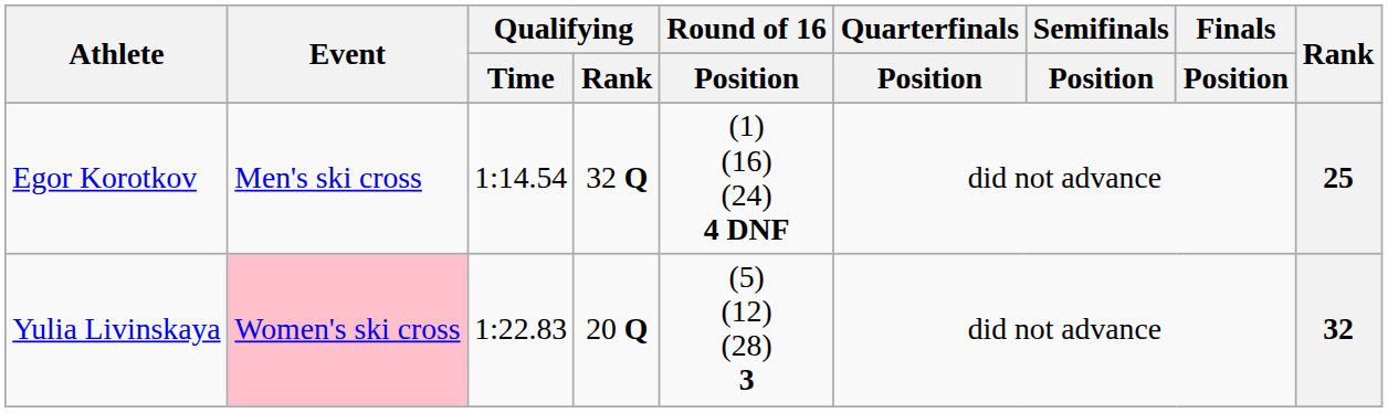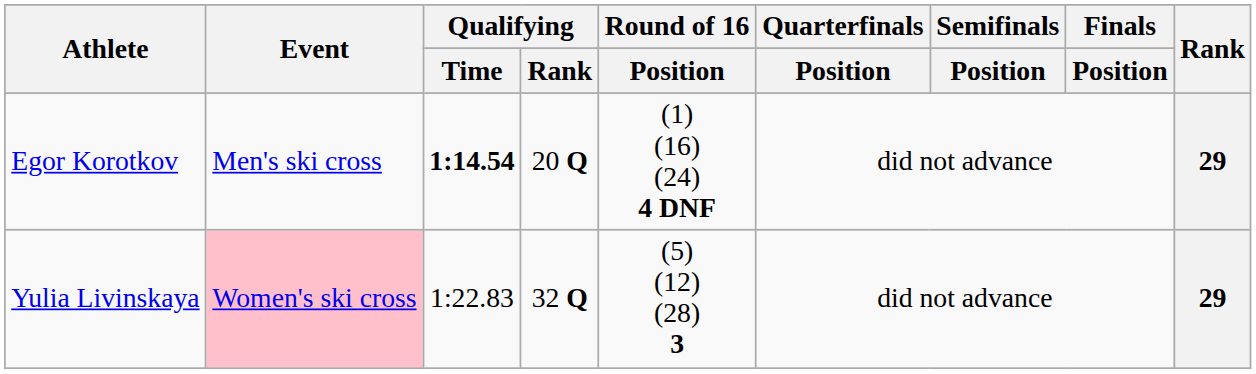Egor Korotkov | Qualifying / Time: normal -> bold
Egor Korotkov | Qualifying / Rank: 32 Q -> 20 Q
Egor Korotkov | Rank: 25 -> 29
Yulia Livinskaya | Qualifying / Rank: 20 Q -> 32 Q
Yulia Livinskaya | Rank: 32 -> 29
